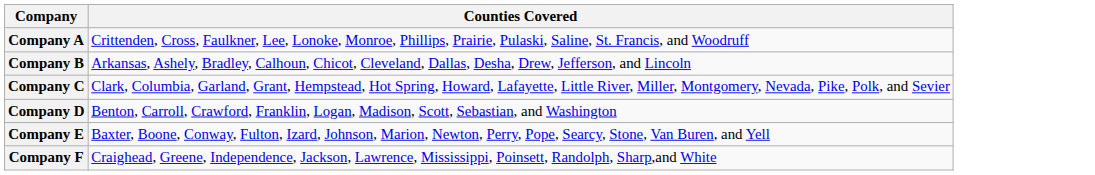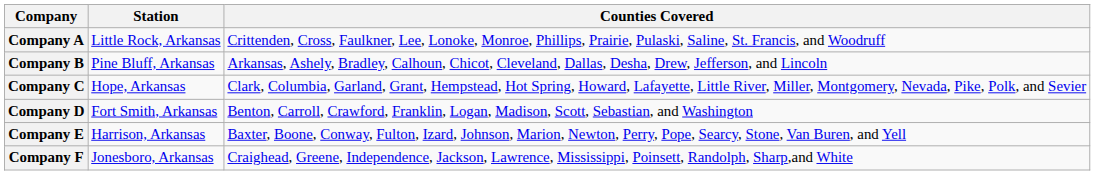+ column: Station | Little Rock, Arkansas | Pine Bluff, Arkansas | Hope, Arkansas | Fort Smith, Arkansas | Harrison, Arkansas | Jonesboro, Arkansas
